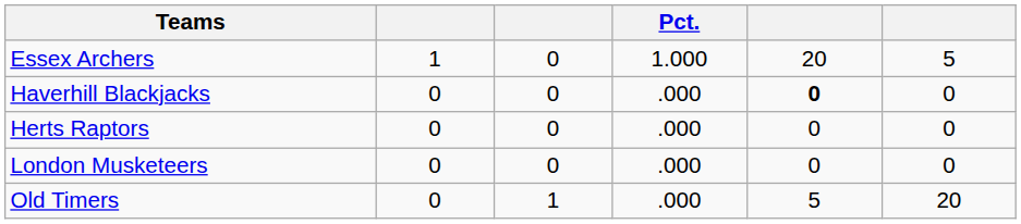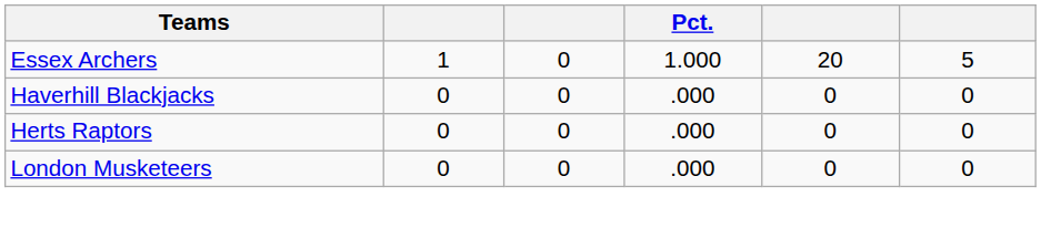Haverhill Blackjacks | column 5: bold -> normal
- row: Old Timers | 0 | 1 | .000 | 5 | 20
